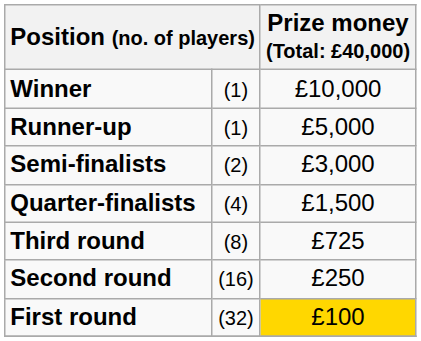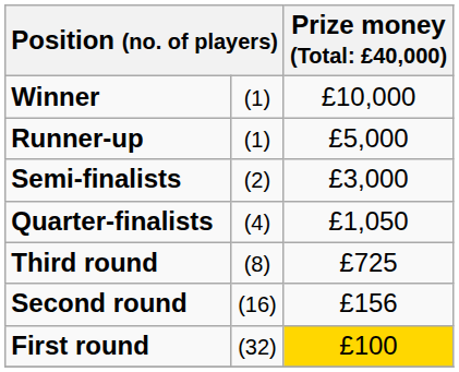Quarter-finalists | column 3: £1,500 -> £1,050
Second round | column 3: £250 -> £156
